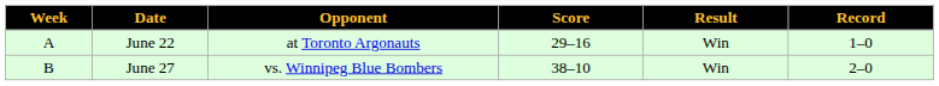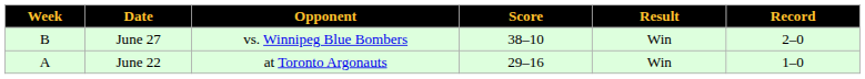rows swapped: June 22 <-> June 27
